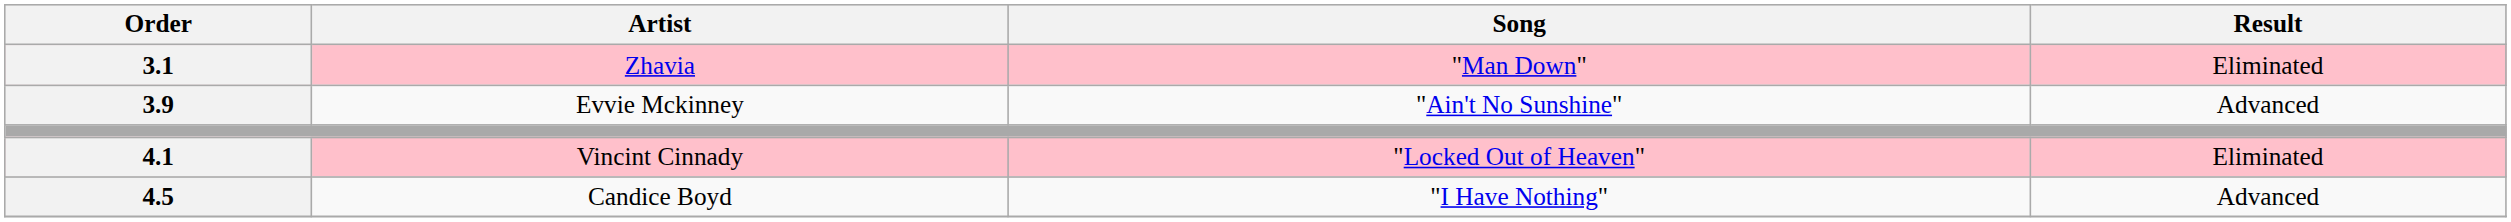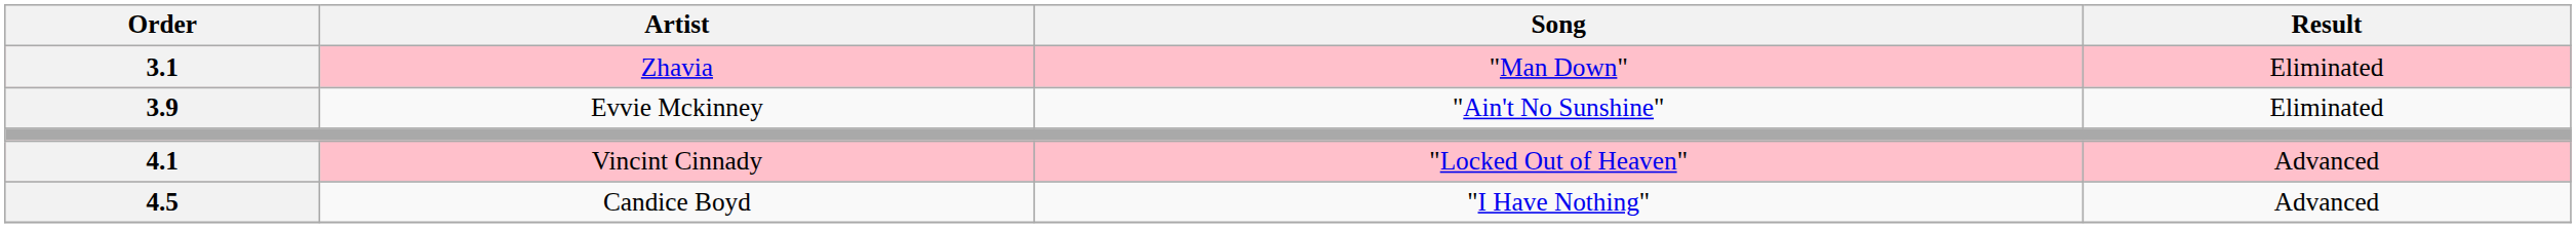Evvie Mckinney | Result: Advanced -> Eliminated
Vincint Cinnady | Result: Eliminated -> Advanced
